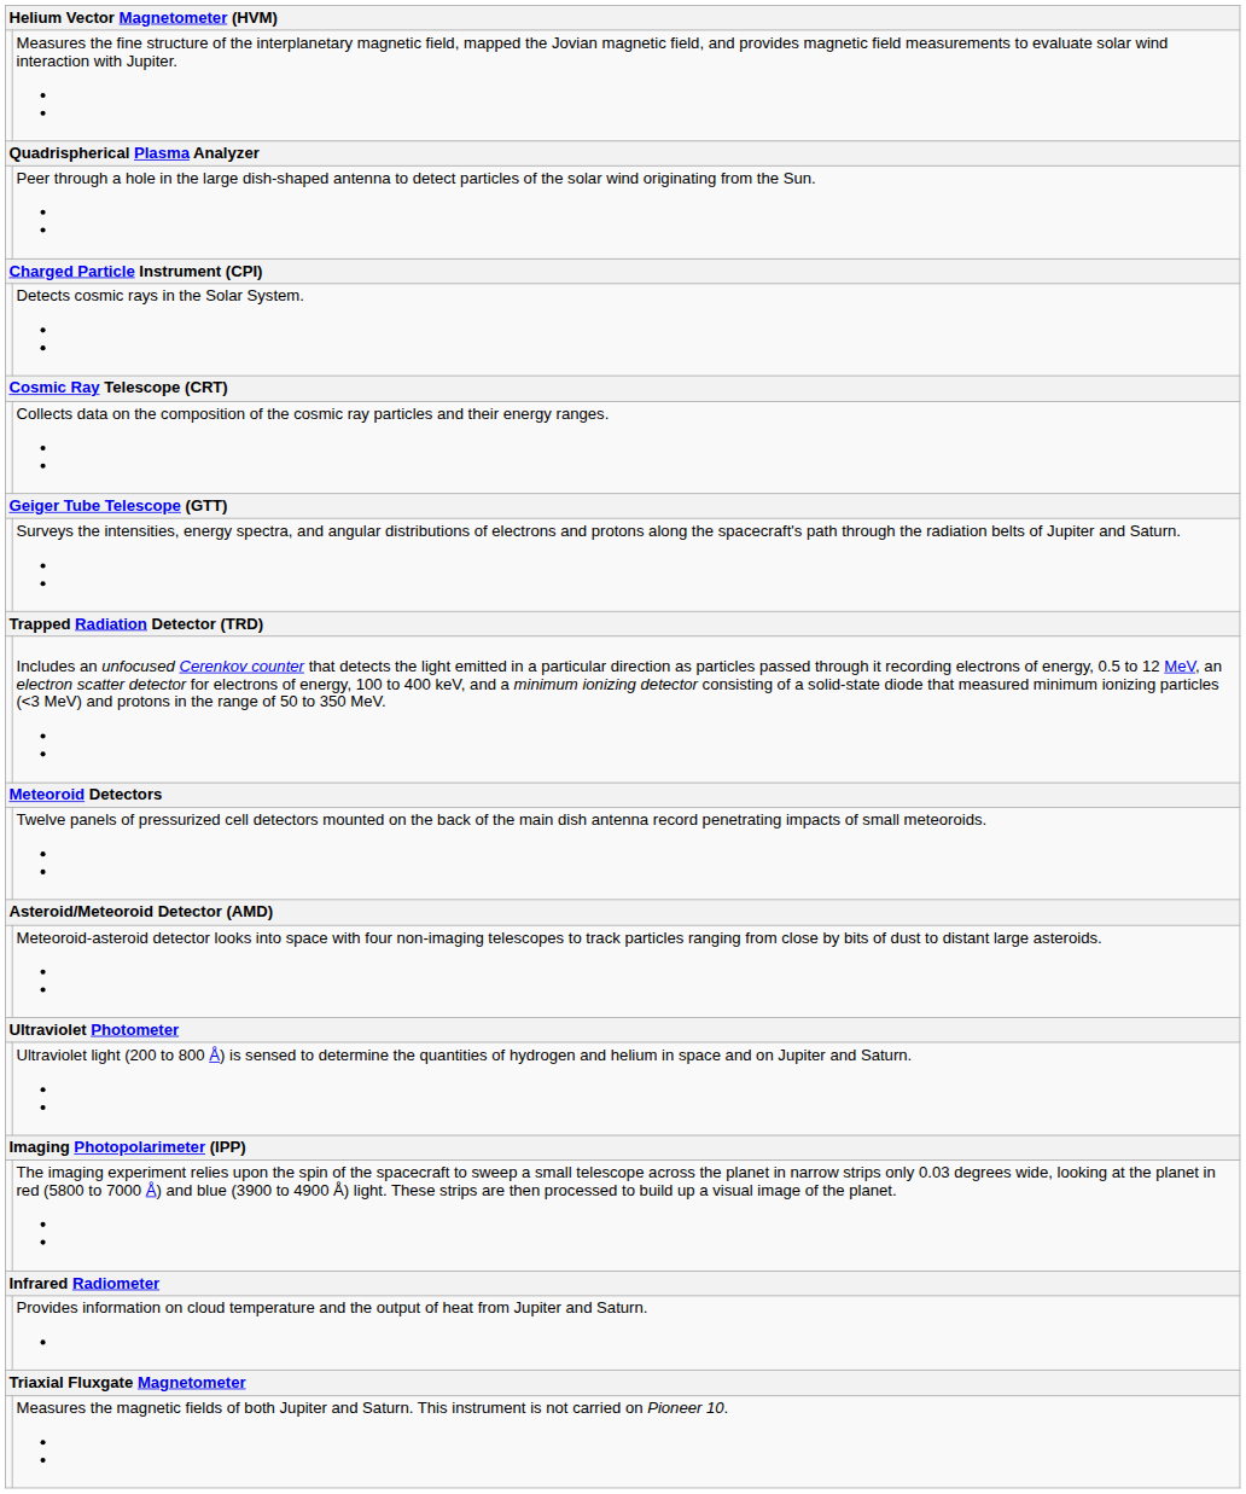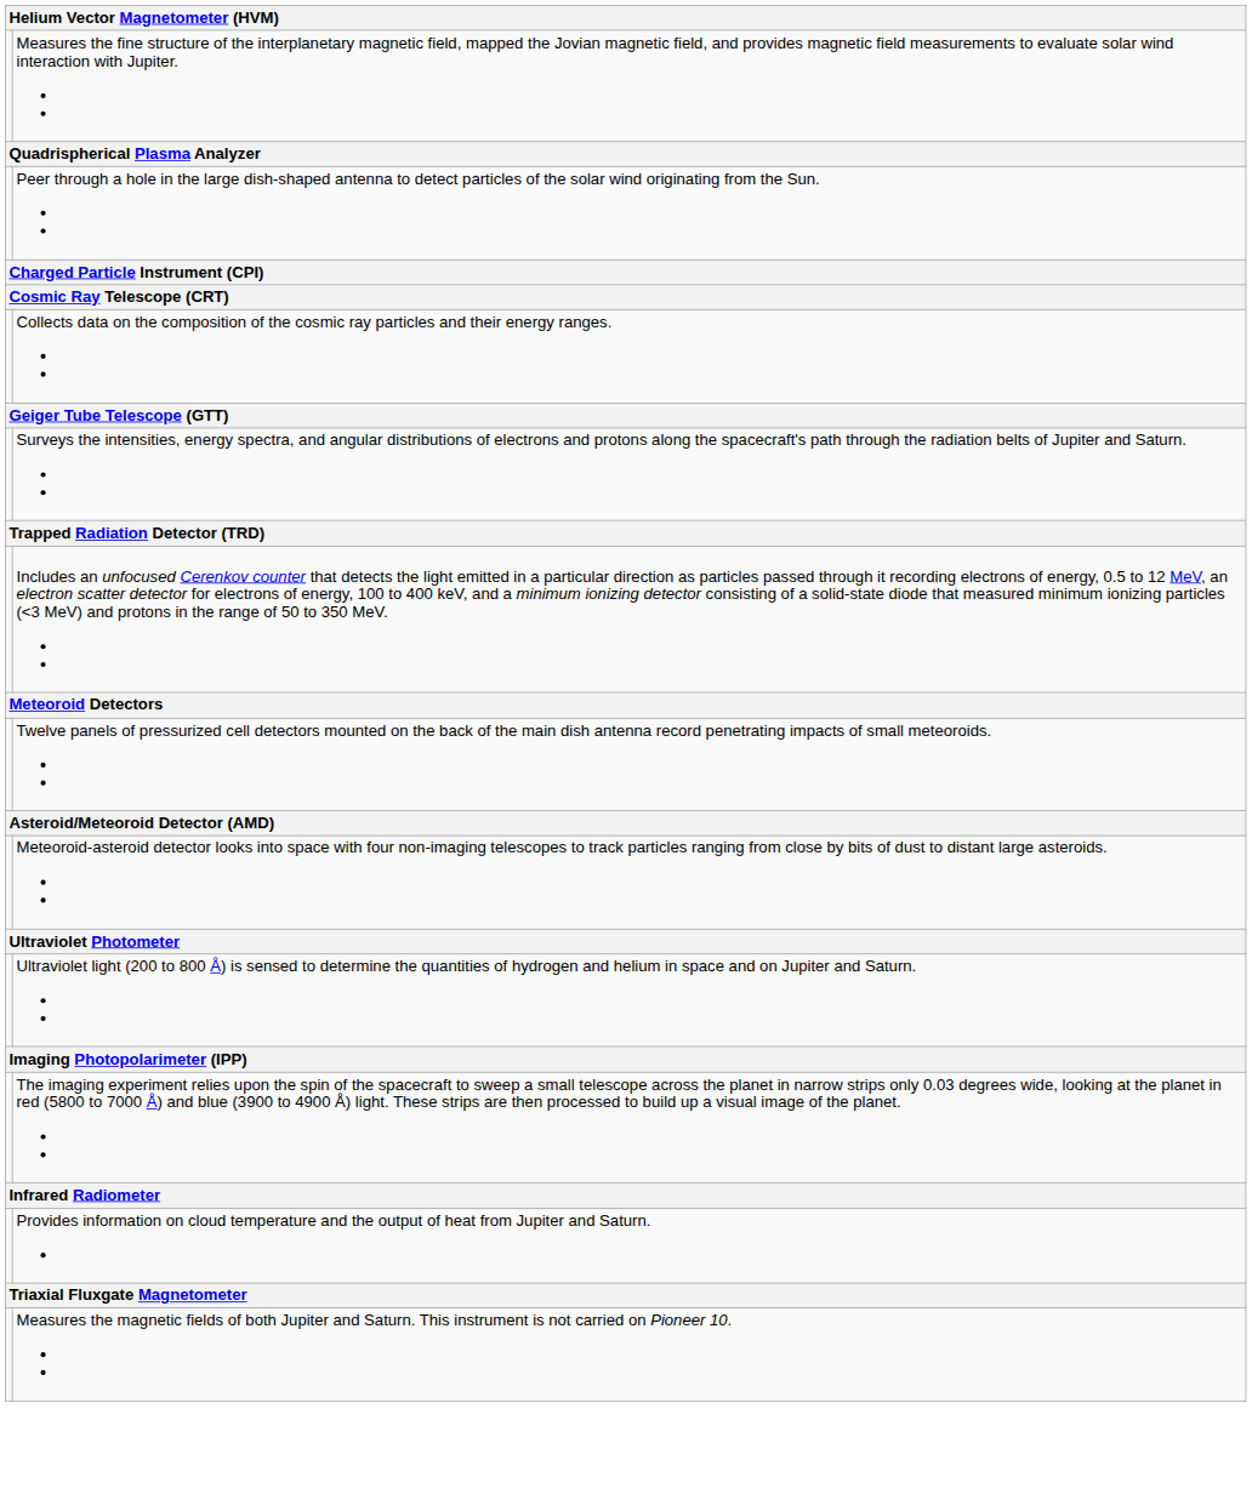- row: Detects cosmic rays in the Solar System.
